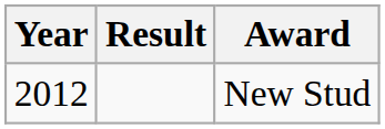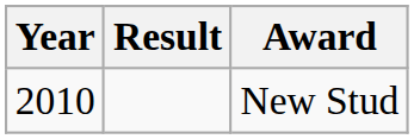New Stud | Year: 2012 -> 2010
